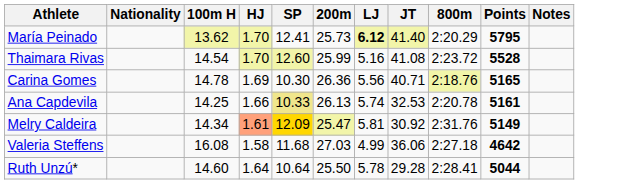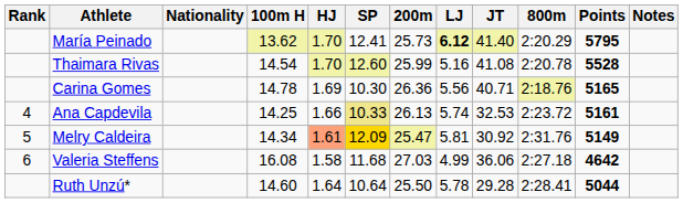+ column: Rank | 4 | 5 | 6
Thaimara Rivas | 800m: 2:23.72 -> 2:20.78
Ana Capdevila | 800m: 2:20.78 -> 2:23.72
